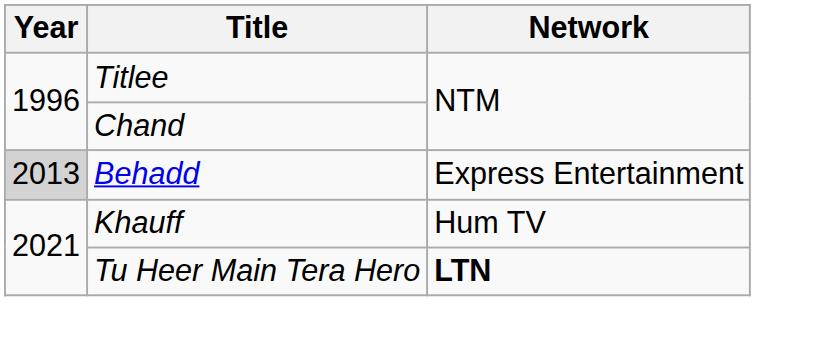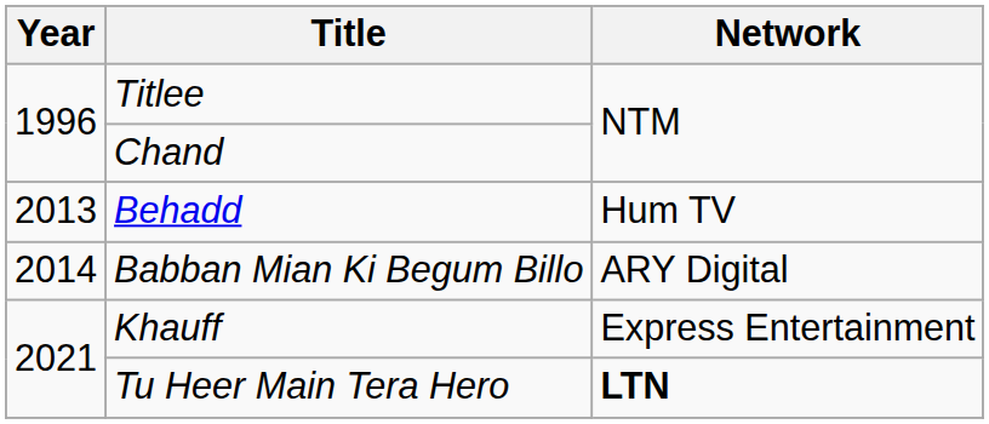Behadd | Year: lightgrey background -> no background
Behadd | Network: Express Entertainment -> Hum TV
+ row: 2014 | Babban Mian Ki Begum Billo | ARY Digital
Khauff | Network: Hum TV -> Express Entertainment
